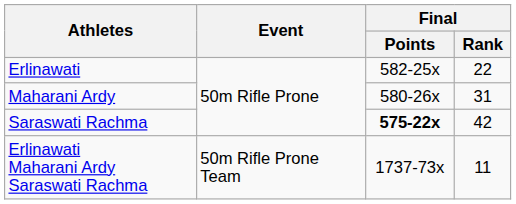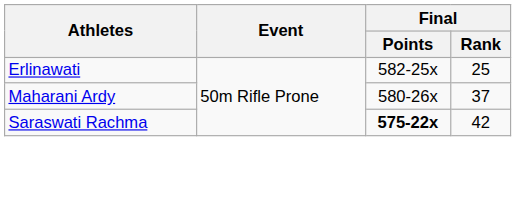Erlinawati | Final / Rank: 22 -> 25
Maharani Ardy | Final / Rank: 31 -> 37
- row: Erlinawati Maharani Ardy Saraswati Rachma | 50m Rifle Prone Team | 1737-73x | 11
